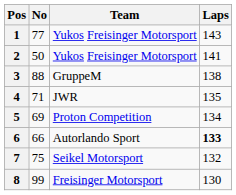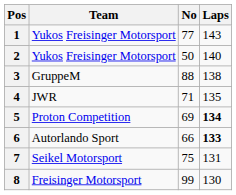columns swapped: No <-> Team
2 | Laps: 141 -> 140
5 | Laps: normal -> bold
7 | Laps: 132 -> 131
